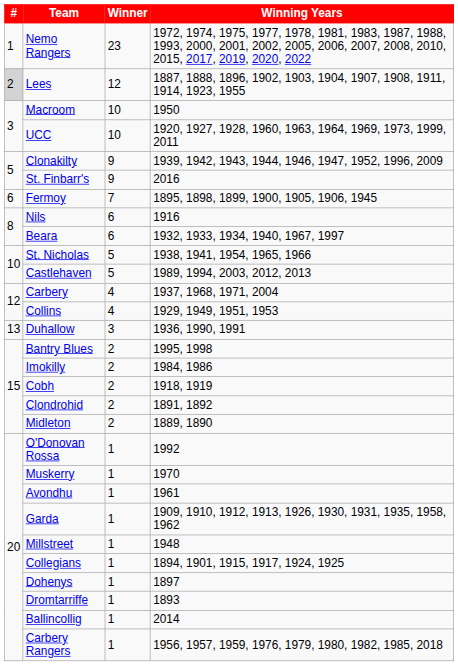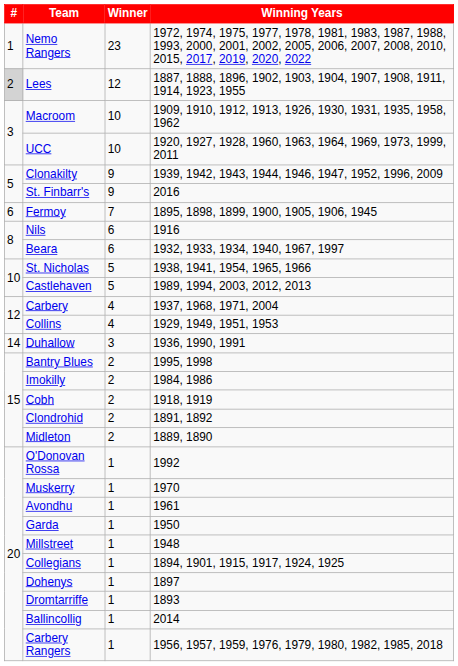Macroom | Winning Years: 1950 -> 1909, 1910, 1912, 1913, 1926, 1930, 1931, 1935, 1958, 1962
Duhallow | #: 13 -> 14
Garda | Winning Years: 1909, 1910, 1912, 1913, 1926, 1930, 1931, 1935, 1958, 1962 -> 1950
